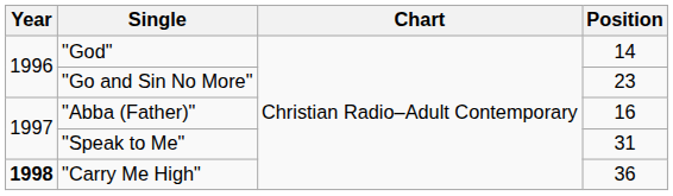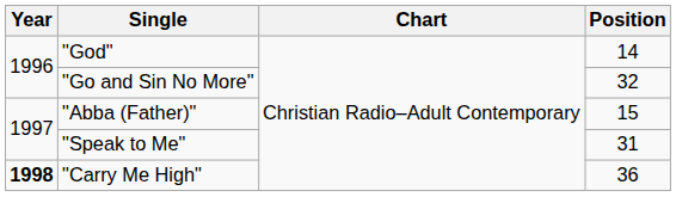"Go and Sin No More" | Position: 23 -> 32
"Abba (Father)" | Position: 16 -> 15
